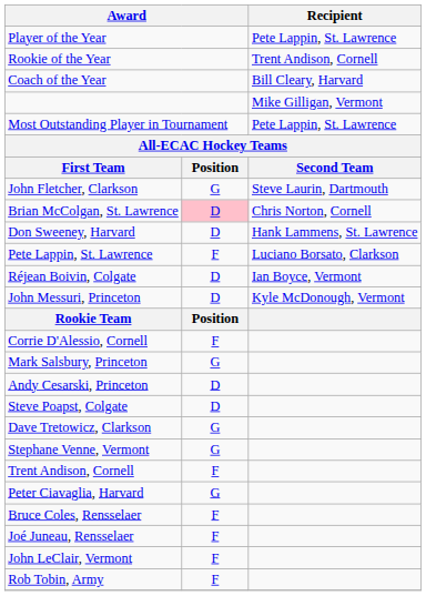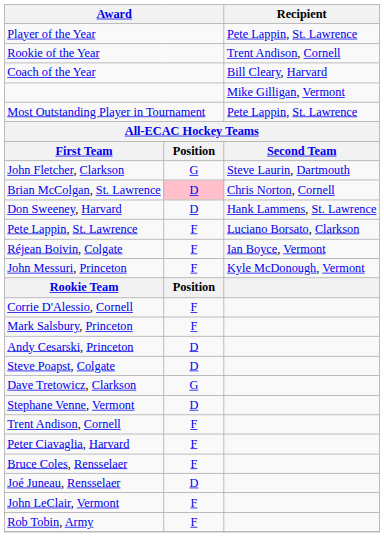Réjean Boivin, Colgate | column 2: D -> F
John Messuri, Princeton | column 2: D -> F
Mark Salsbury, Princeton | column 2: G -> F
Stephane Venne, Vermont | column 2: G -> D
Peter Ciavaglia, Harvard | column 2: G -> F
Joé Juneau, Rensselaer | column 2: F -> D
